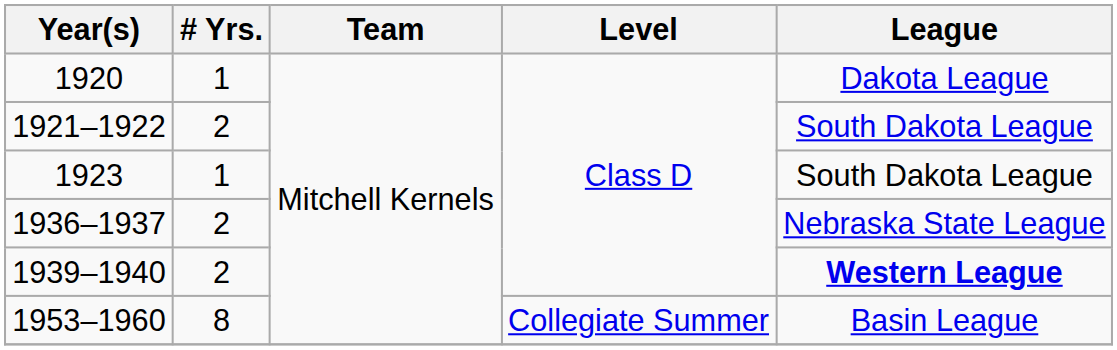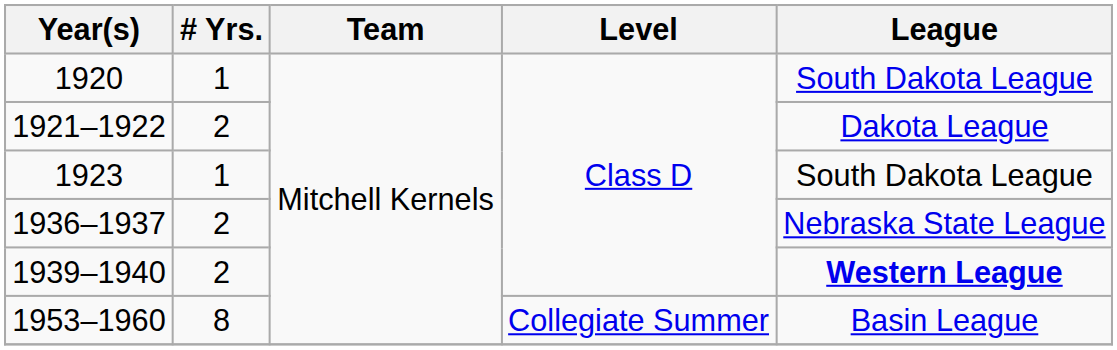1920 | League: Dakota League -> South Dakota League
1921–1922 | League: South Dakota League -> Dakota League
